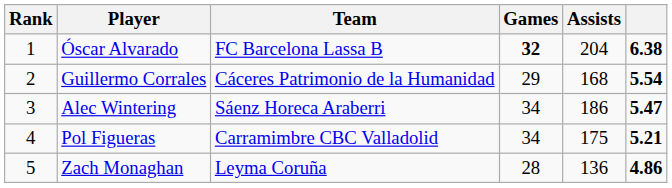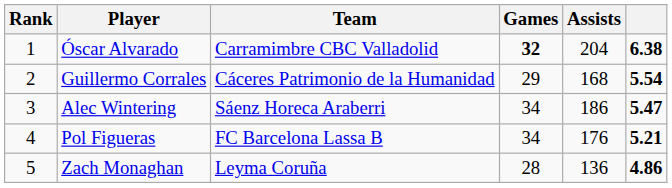Óscar Alvarado | Team: FC Barcelona Lassa B -> Carramimbre CBC Valladolid
Pol Figueras | Team: Carramimbre CBC Valladolid -> FC Barcelona Lassa B
Pol Figueras | Assists: 175 -> 176
